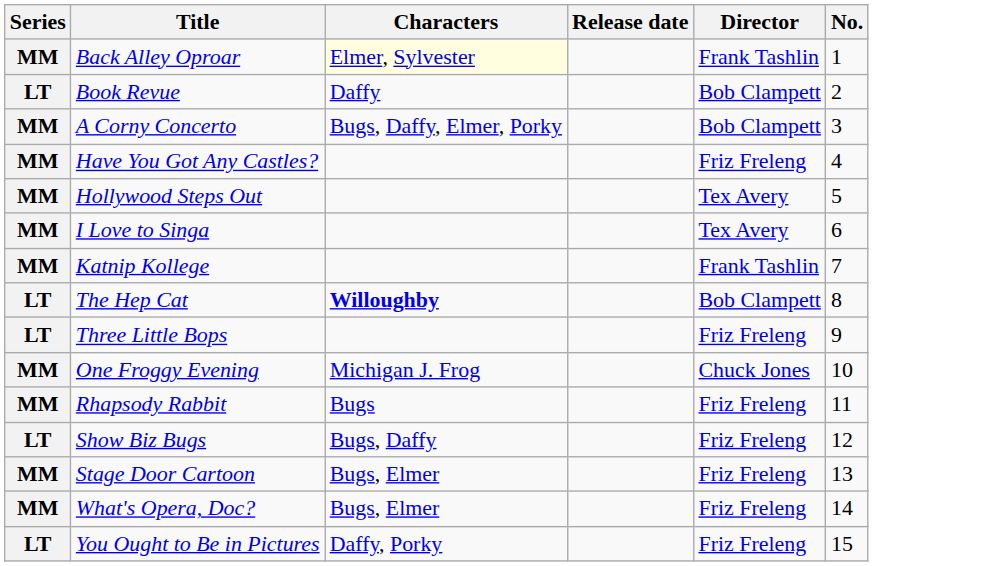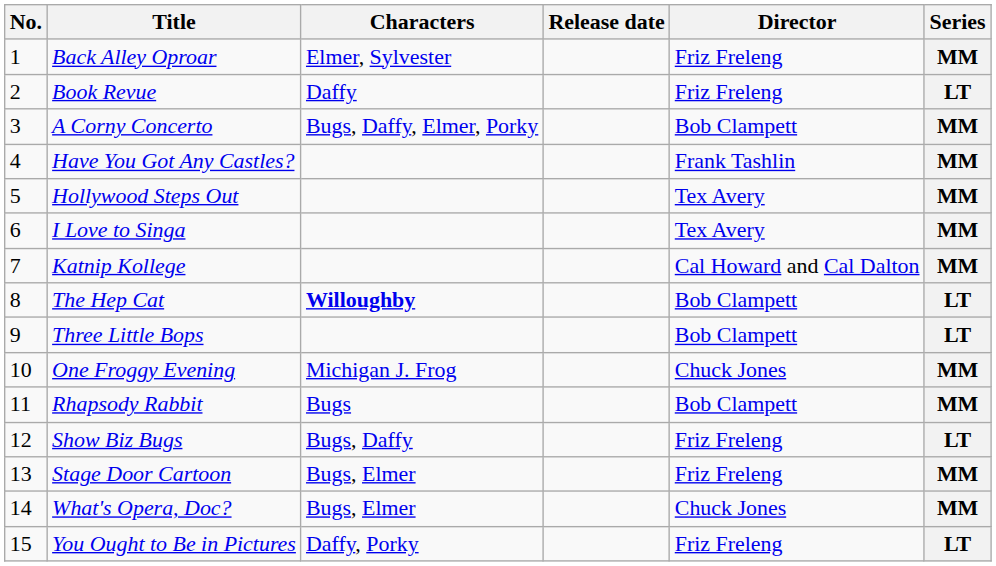columns swapped: No. <-> Series
Back Alley Oproar | Characters: lightyellow background -> no background
Back Alley Oproar | Director: Frank Tashlin -> Friz Freleng
Book Revue | Director: Bob Clampett -> Friz Freleng
Have You Got Any Castles? | Director: Friz Freleng -> Frank Tashlin
Katnip Kollege | Director: Frank Tashlin -> Cal Howard and Cal Dalton
Three Little Bops | Director: Friz Freleng -> Bob Clampett
Rhapsody Rabbit | Director: Friz Freleng -> Bob Clampett
What's Opera, Doc? | Director: Friz Freleng -> Chuck Jones
